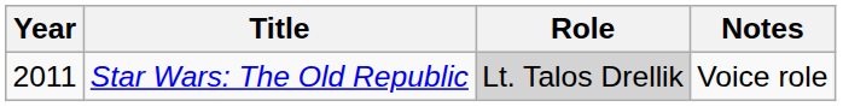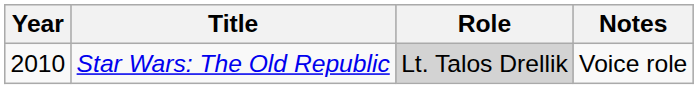Star Wars: The Old Republic | Year: 2011 -> 2010
